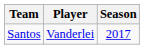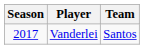columns swapped: Season <-> Team
